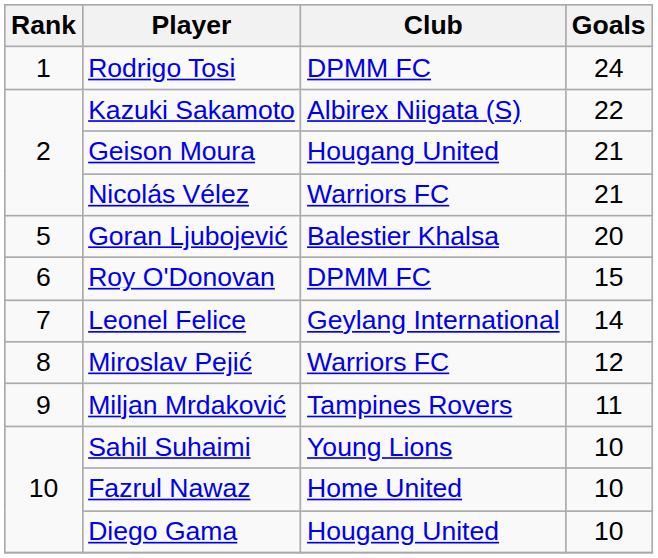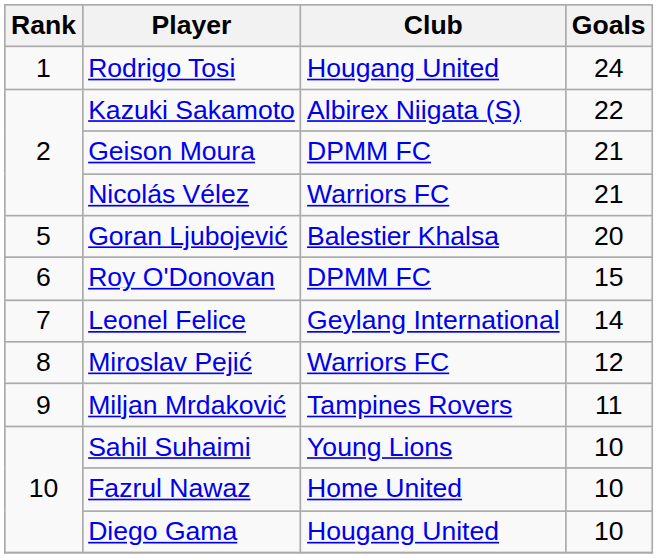Rodrigo Tosi | Club: DPMM FC -> Hougang United
Geison Moura | Club: Hougang United -> DPMM FC
